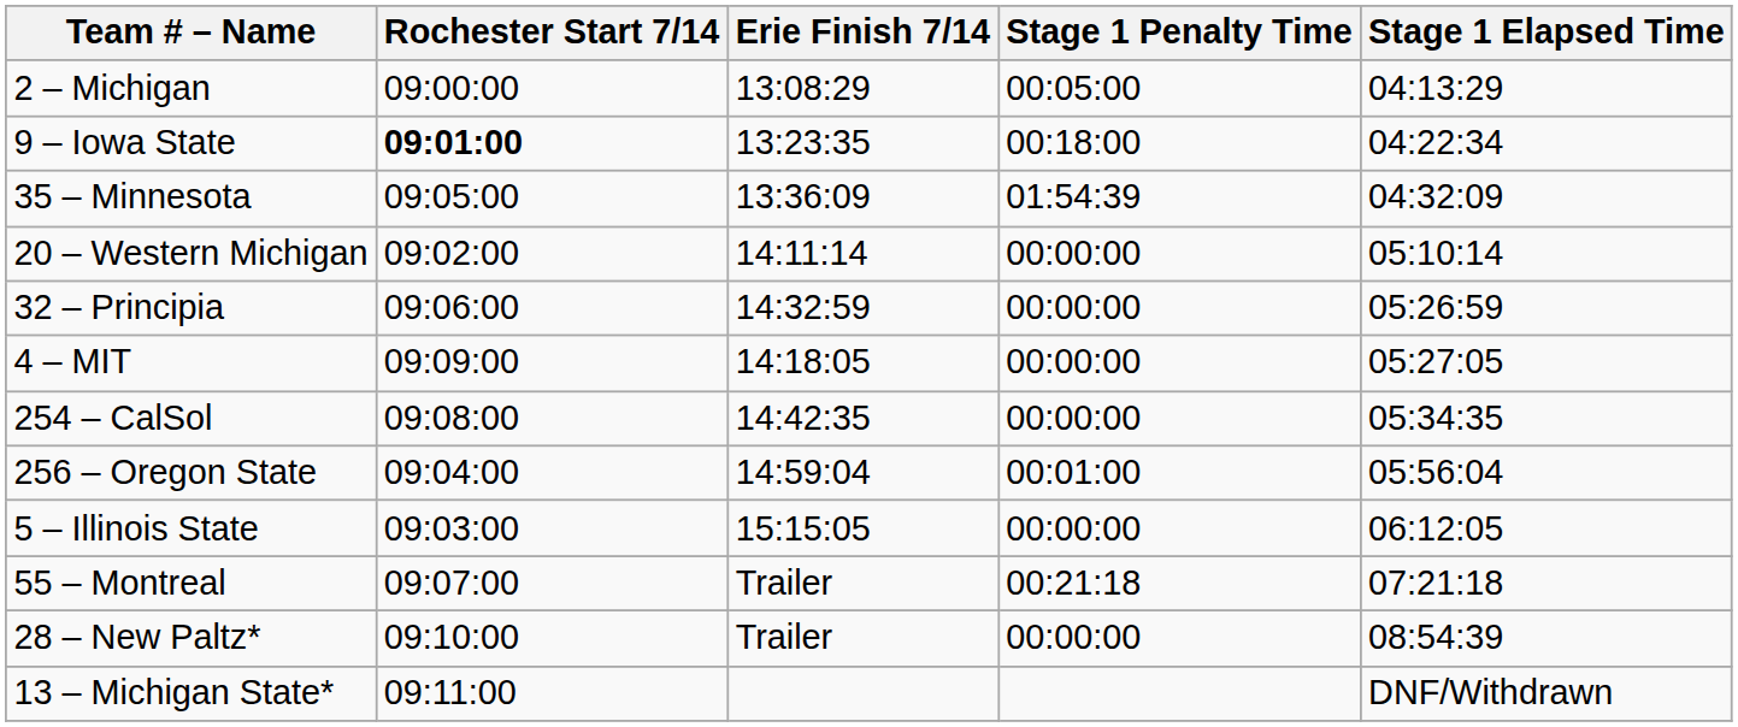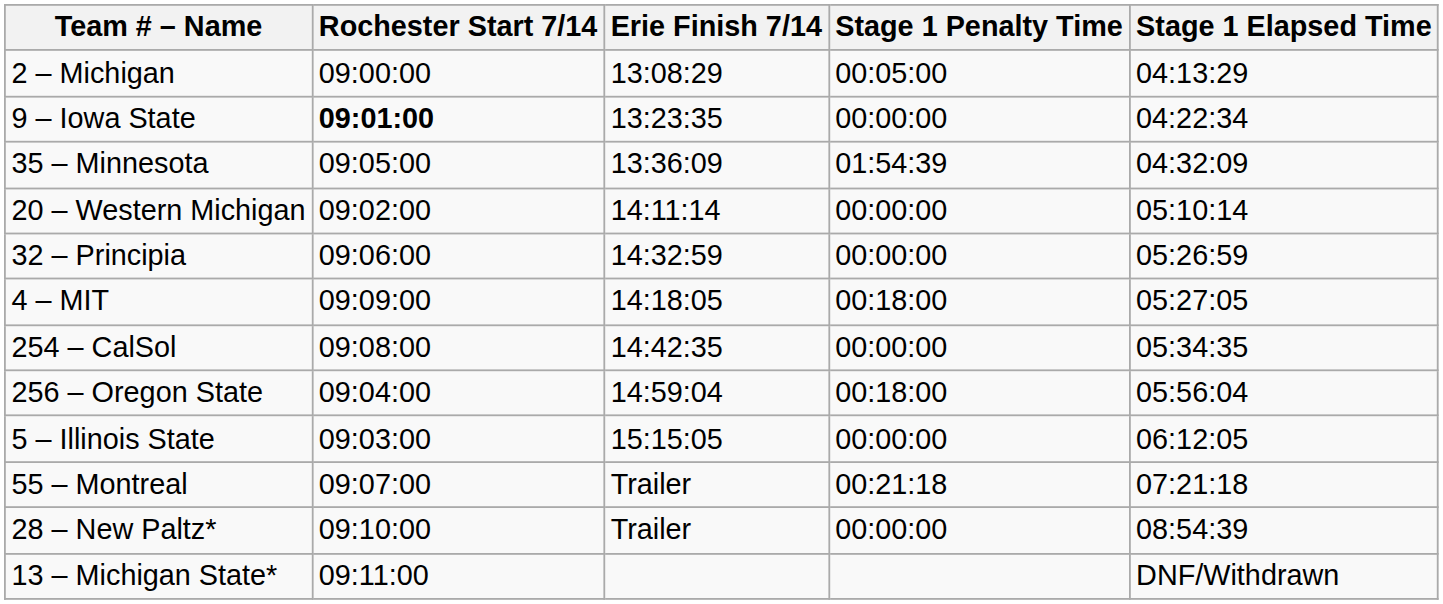9 – Iowa State | Stage 1 Penalty Time: 00:18:00 -> 00:00:00
4 – MIT | Stage 1 Penalty Time: 00:00:00 -> 00:18:00
256 – Oregon State | Stage 1 Penalty Time: 00:01:00 -> 00:18:00
